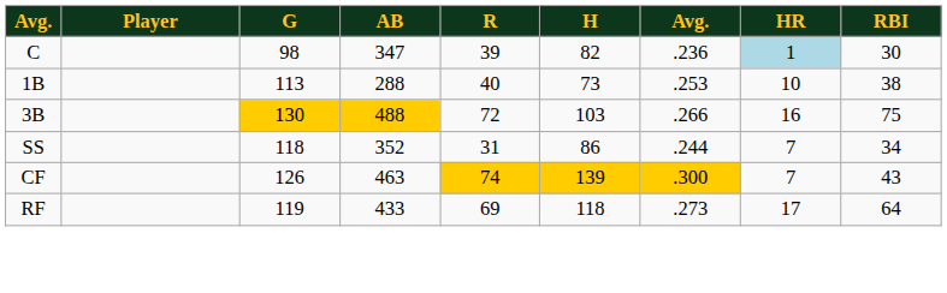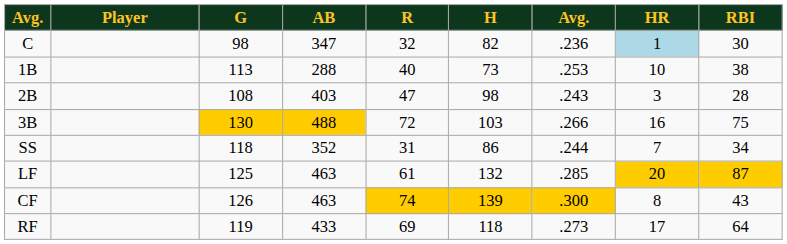C | R: 39 -> 32
+ row: 2B | 108 | 403 | 47 | 98 | .243 | 3 | 28
+ row: LF | 125 | 463 | 61 | 132 | .285 | 20 | 87
CF | HR: 7 -> 8
